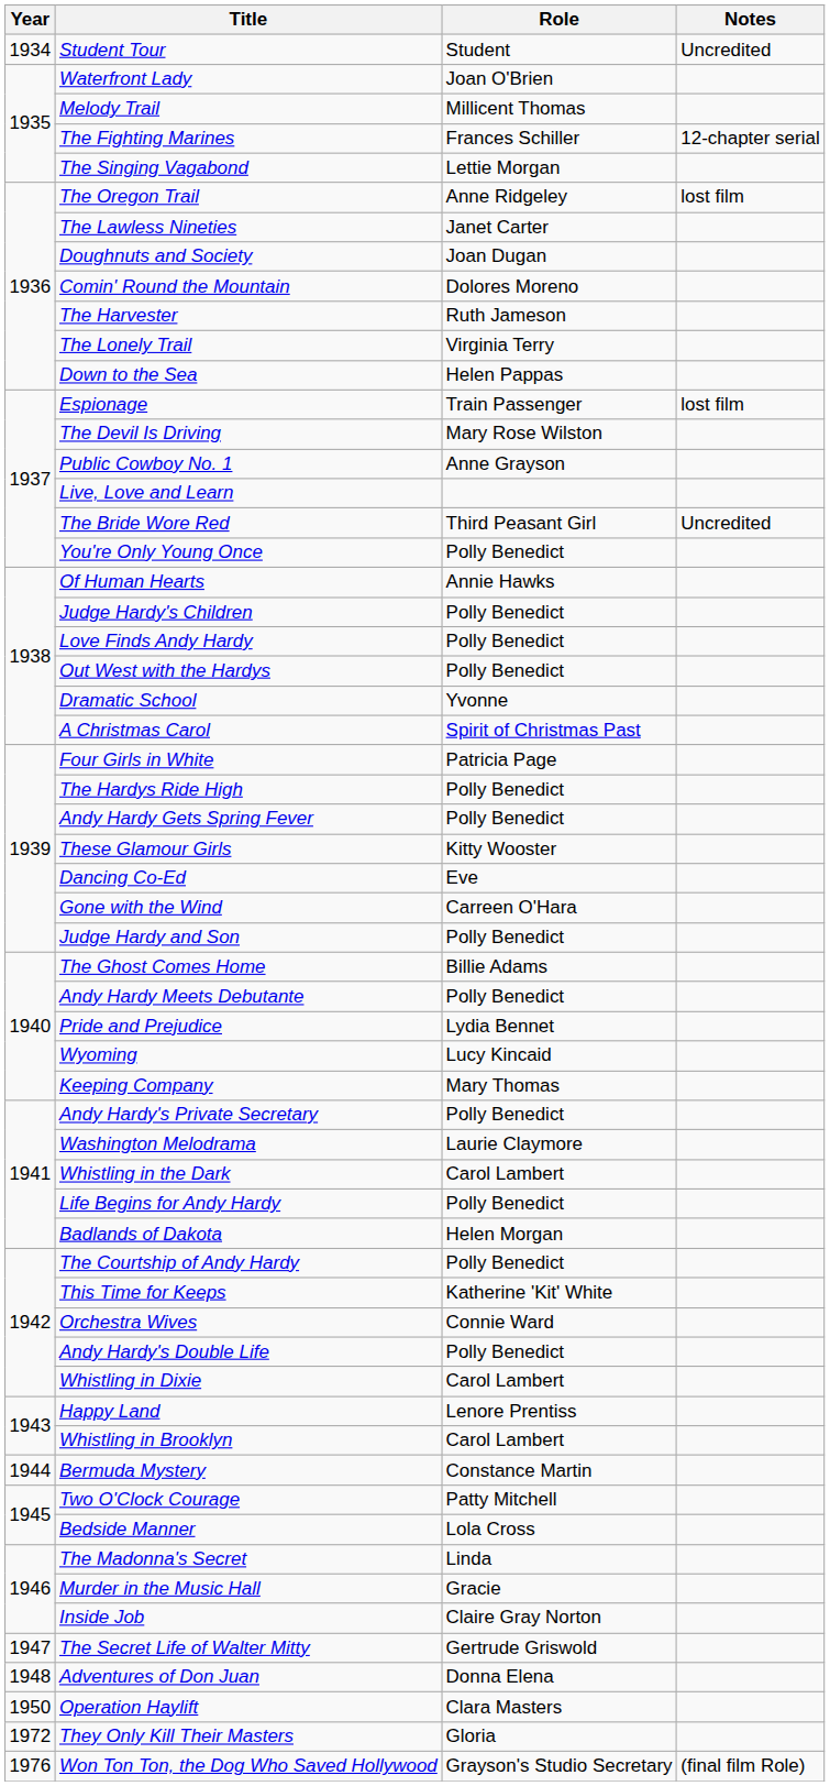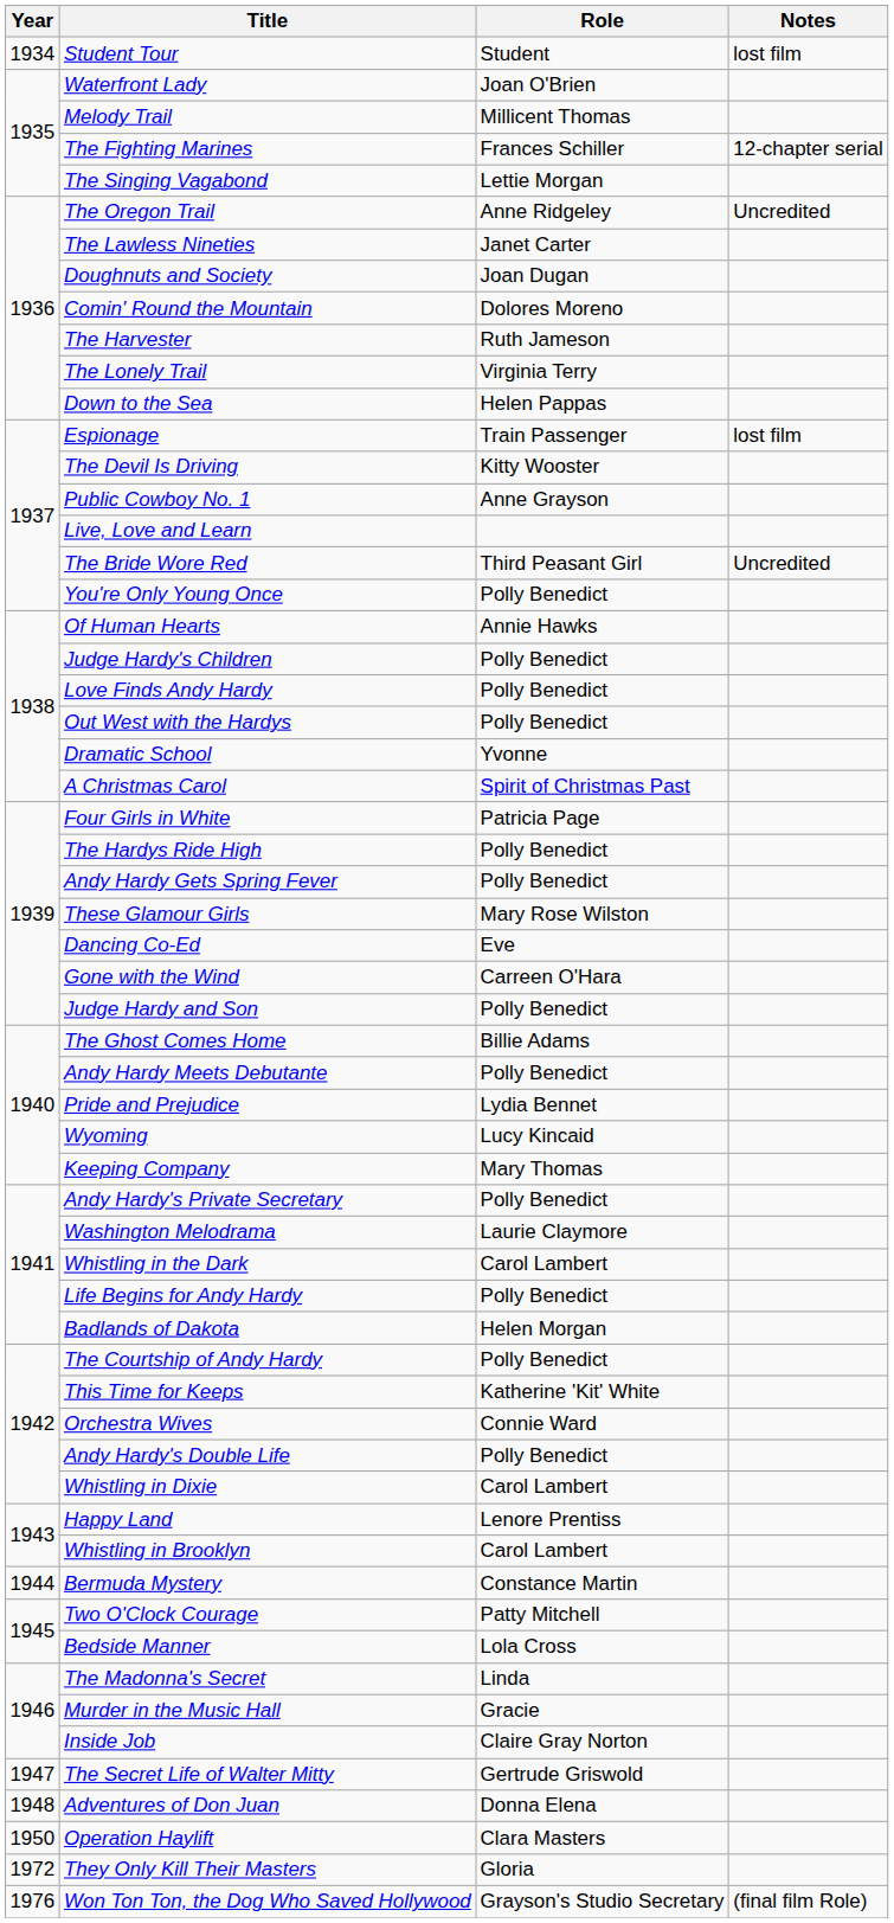Student Tour | Notes: Uncredited -> lost film
The Oregon Trail | Notes: lost film -> Uncredited
The Devil Is Driving | Role: Mary Rose Wilston -> Kitty Wooster
These Glamour Girls | Role: Kitty Wooster -> Mary Rose Wilston
